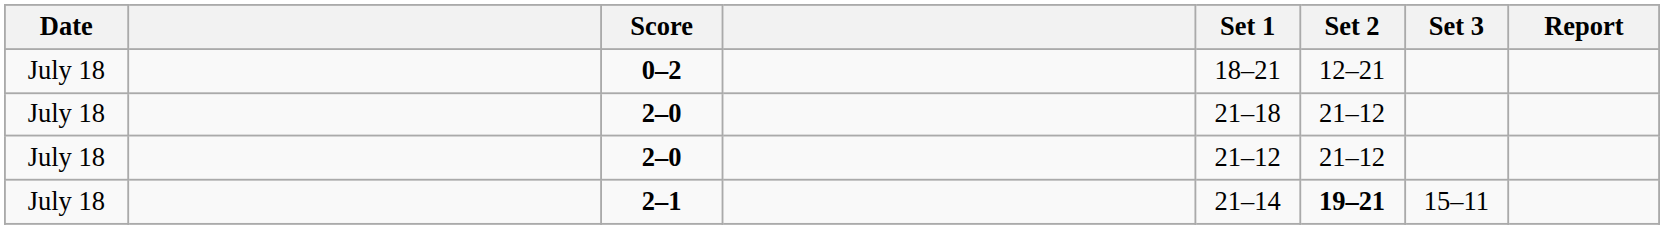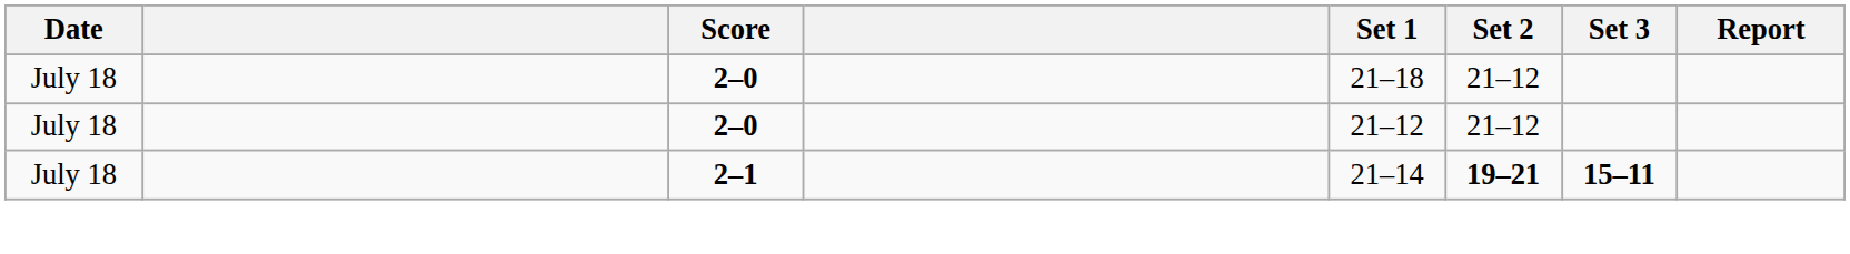- row: July 18 | 0–2 | 18–21 | 12–21
2–1 | Set 3: normal -> bold
